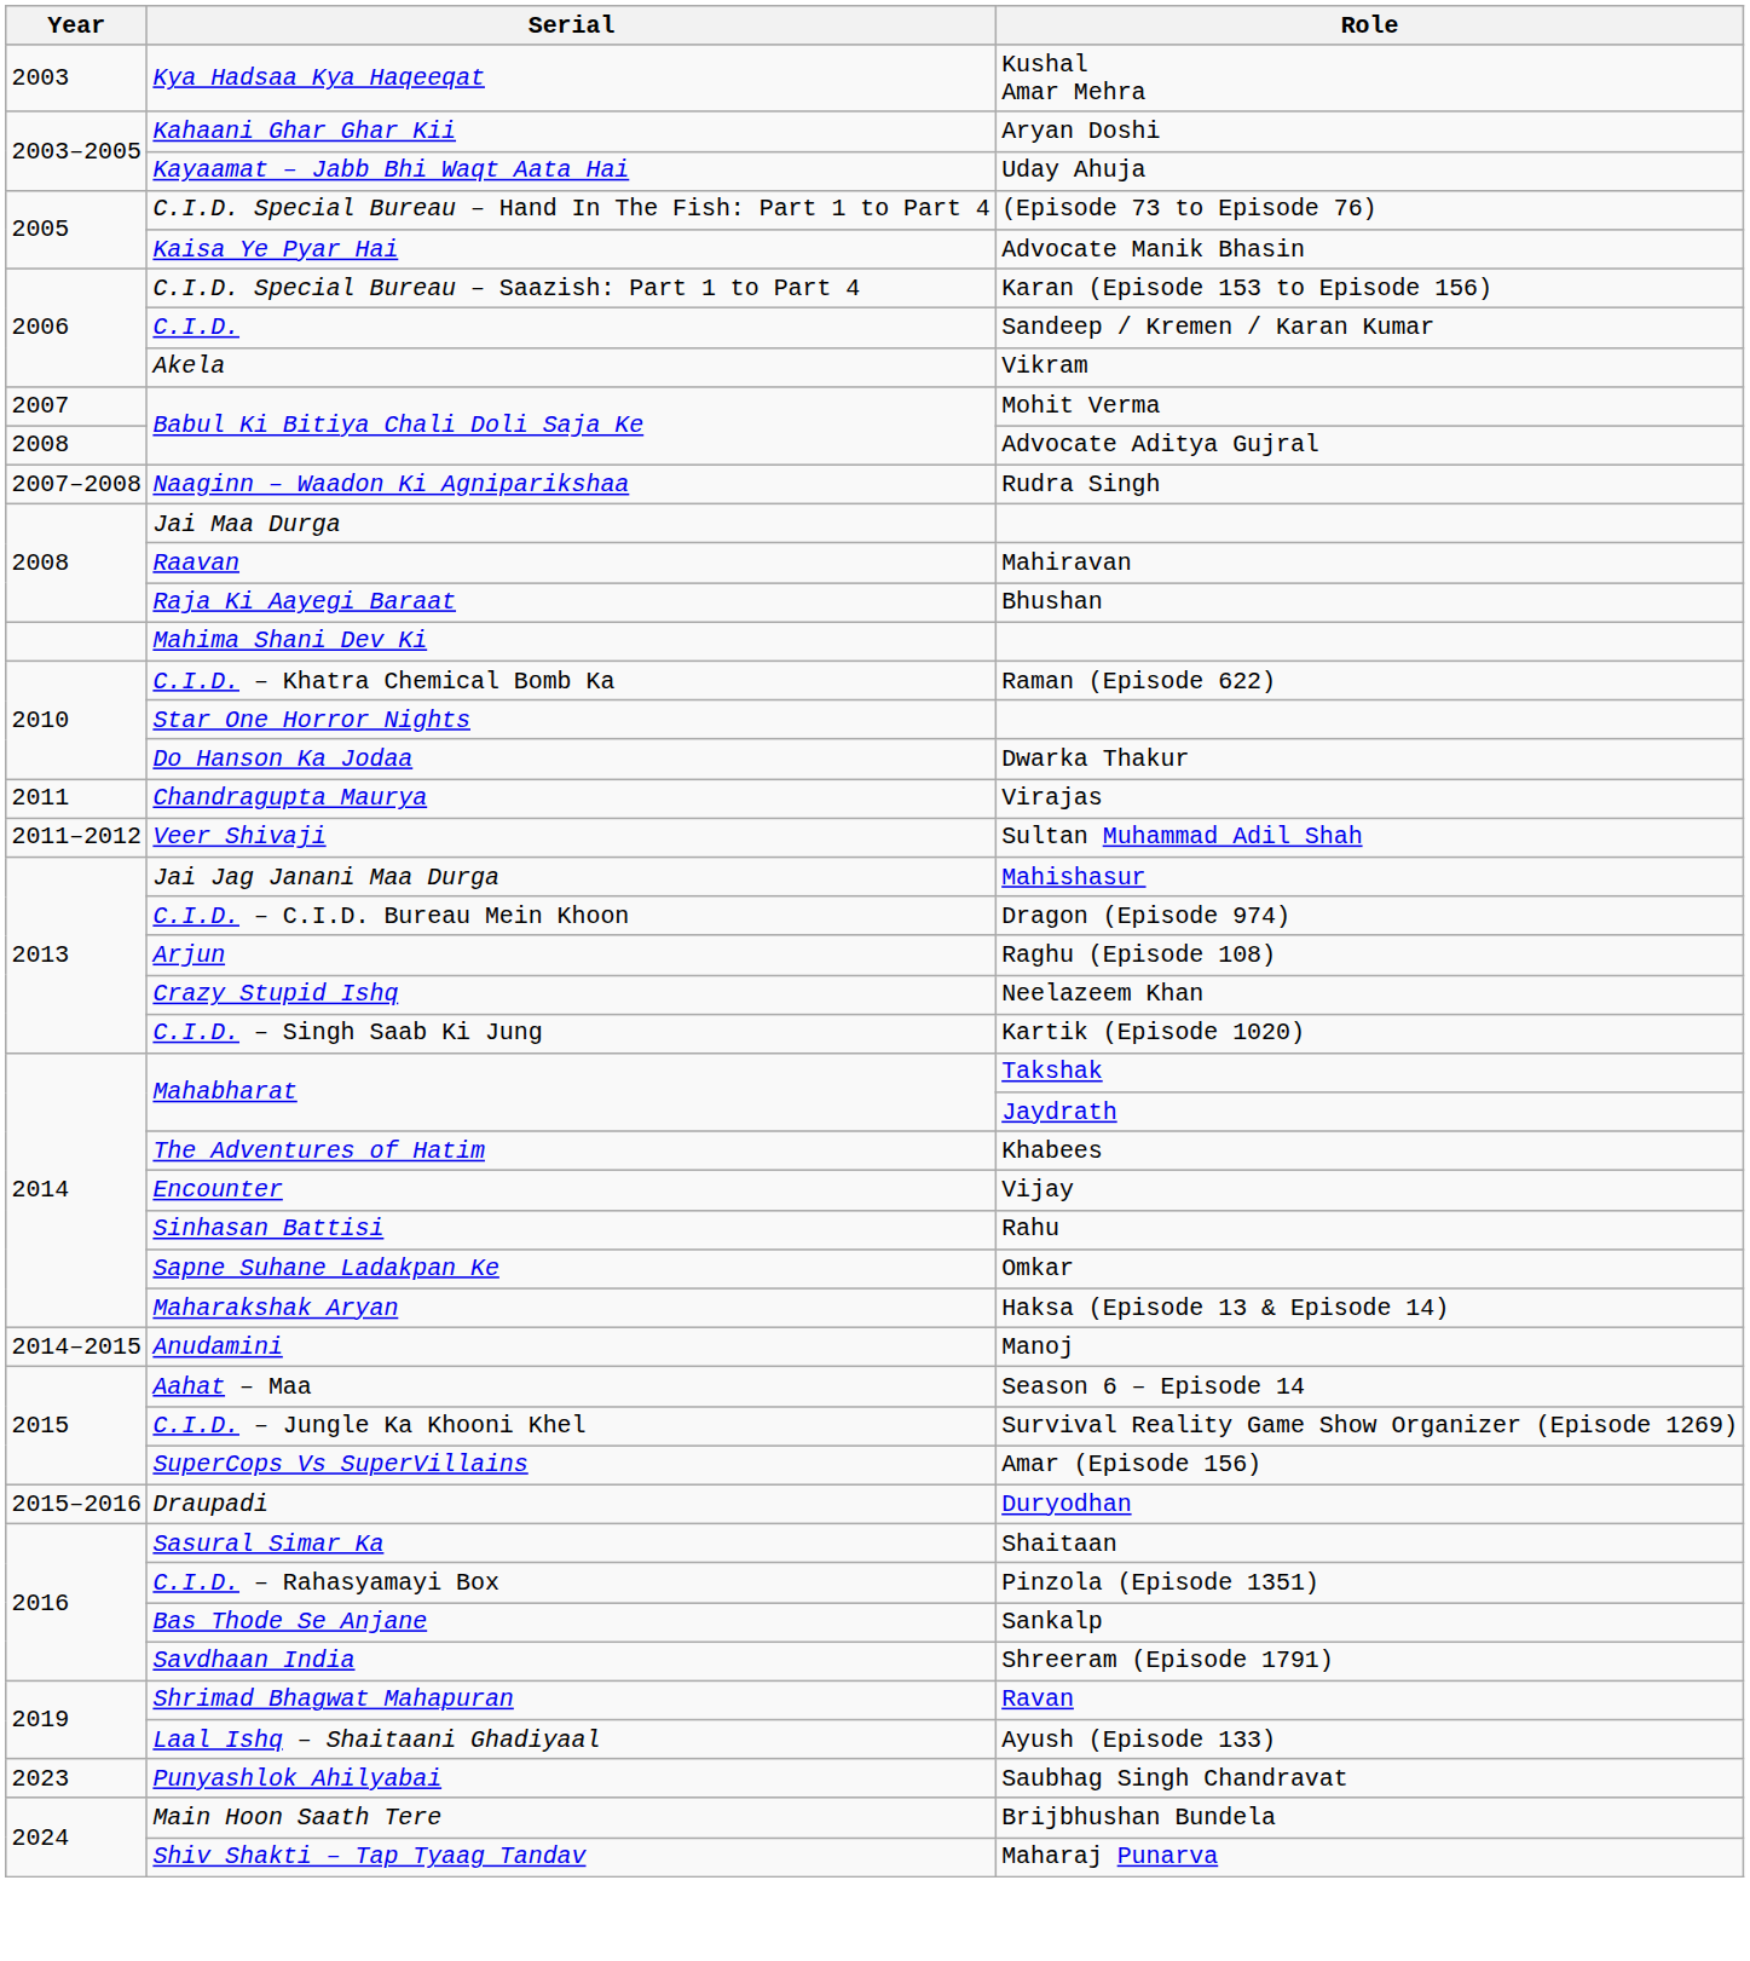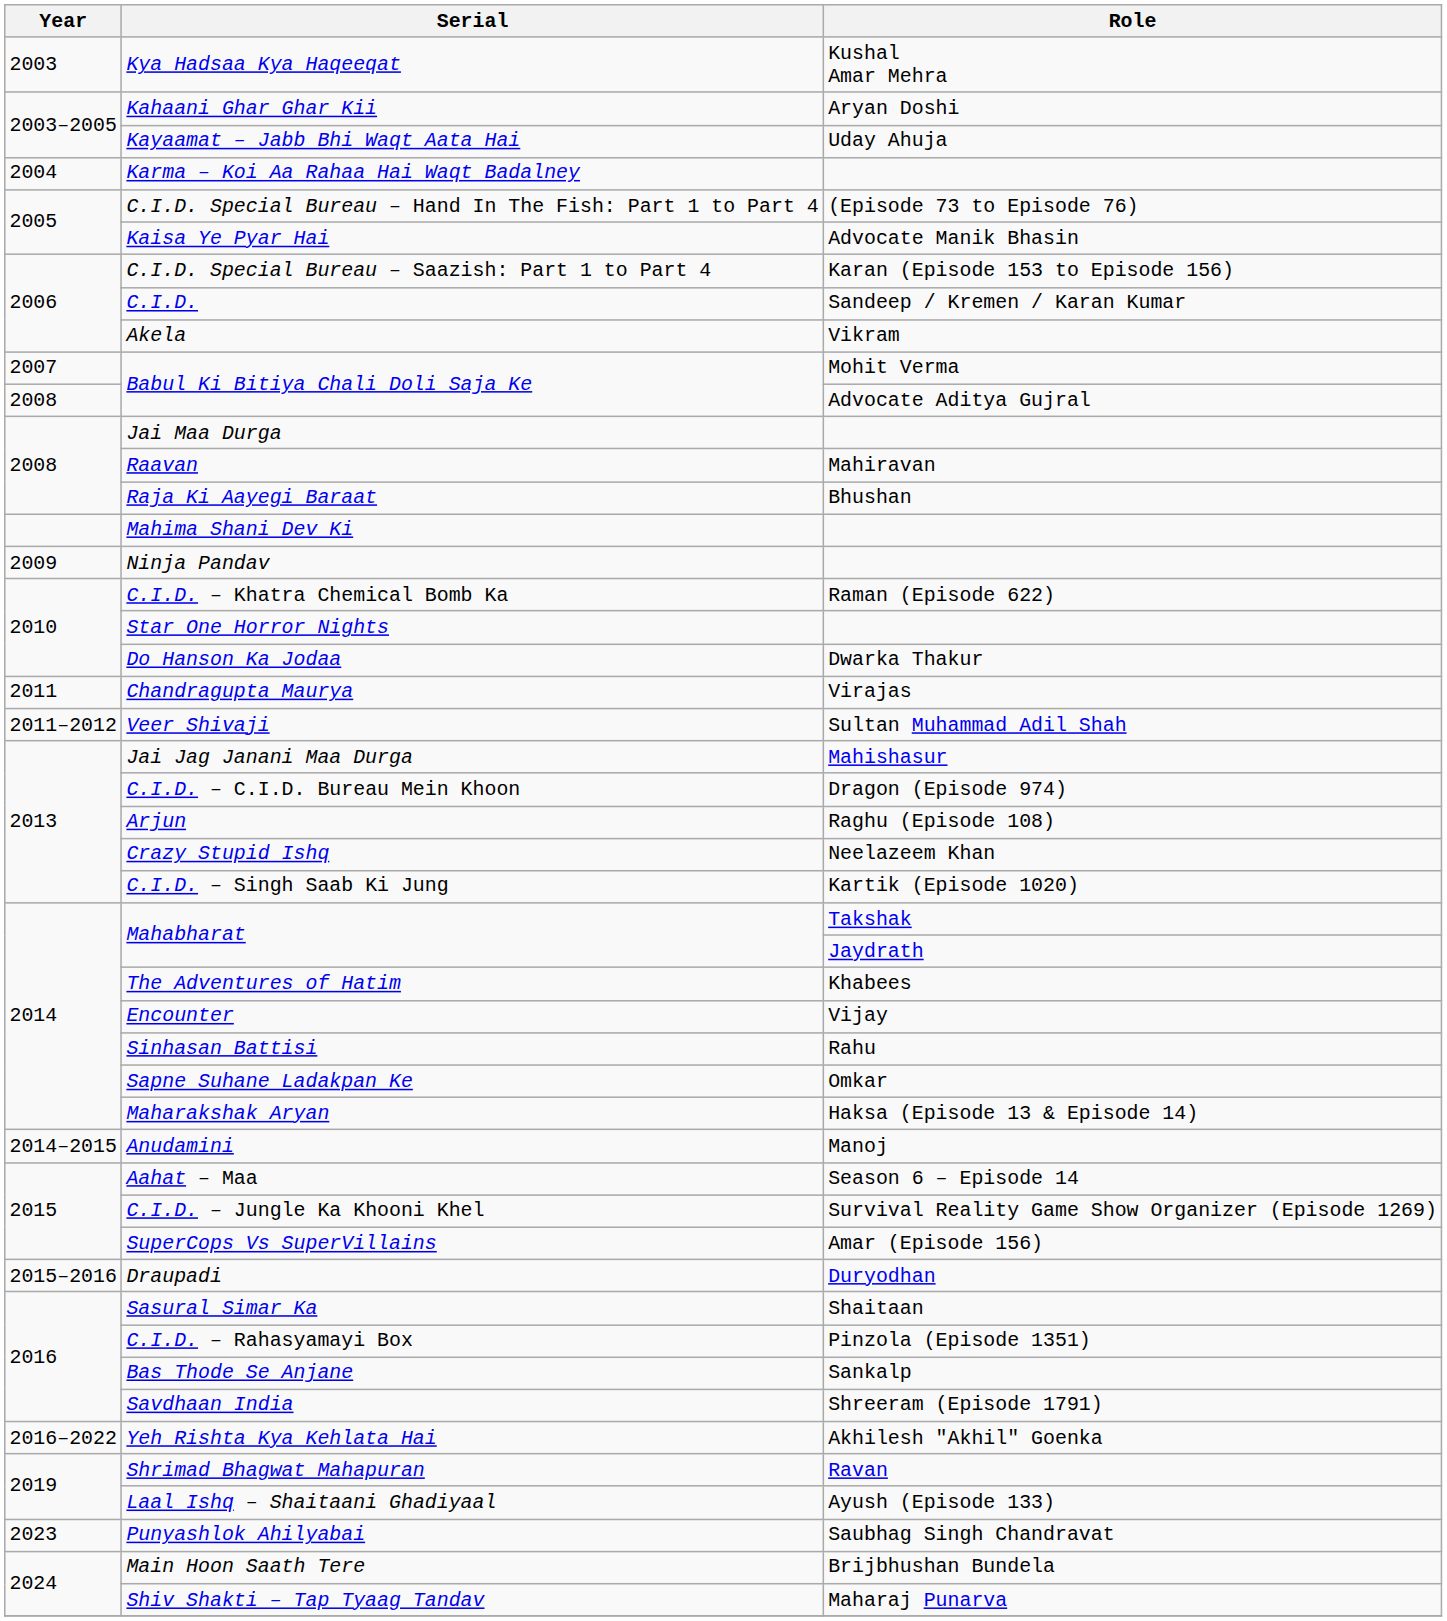+ row: 2004 | Karma – Koi Aa Rahaa Hai Waqt Badalney
- row: 2007–2008 | Naaginn – Waadon Ki Agniparikshaa | Rudra Singh
+ row: 2009 | Ninja Pandav
+ row: 2016–2022 | Yeh Rishta Kya Kehlata Hai | Akhilesh "Akhil" Goenka
